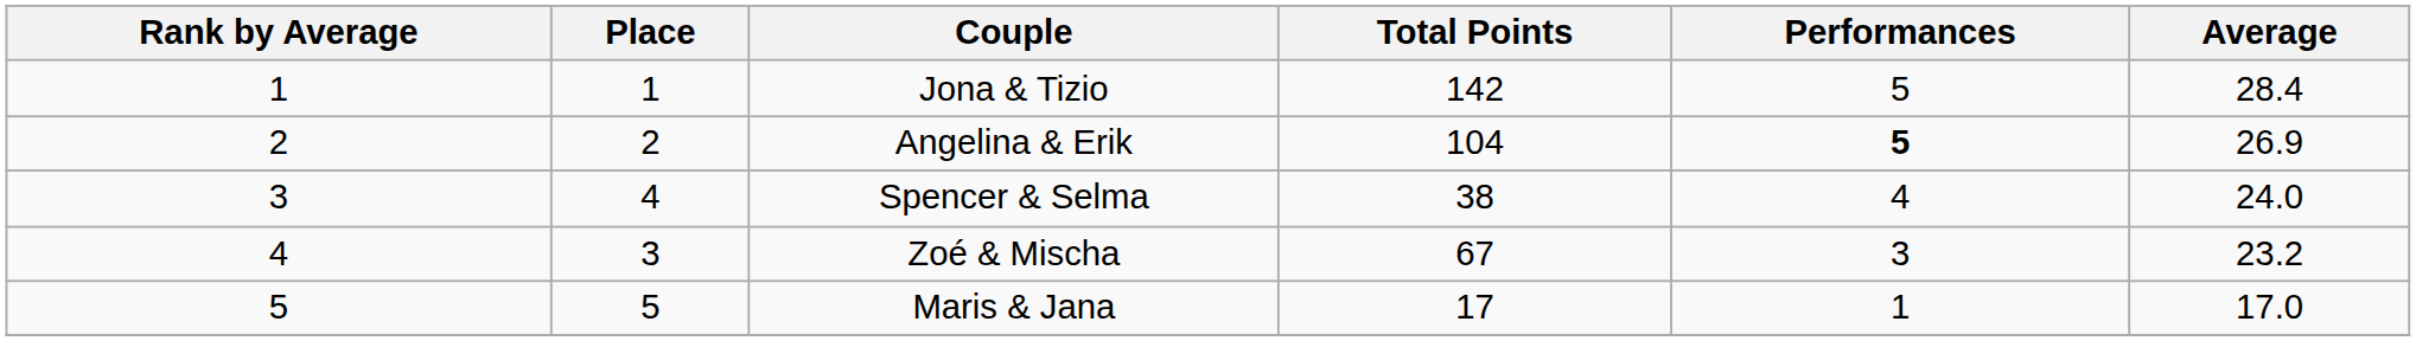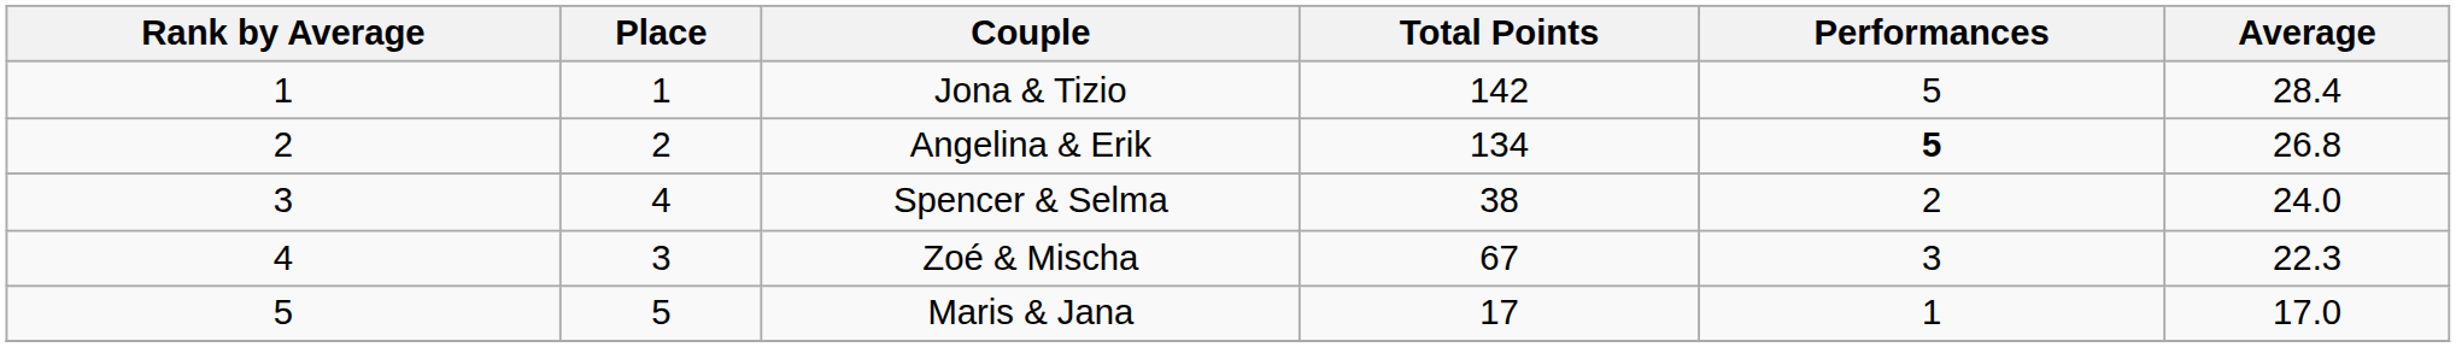Angelina & Erik | Total Points: 104 -> 134
Angelina & Erik | Average: 26.9 -> 26.8
Spencer & Selma | Performances: 4 -> 2
Zoé & Mischa | Average: 23.2 -> 22.3
